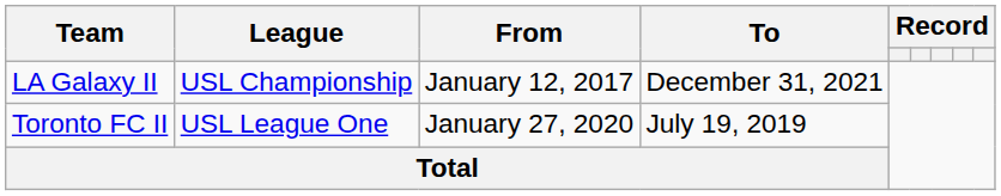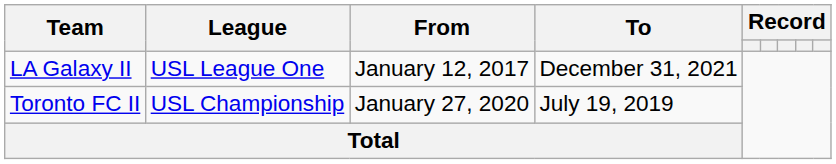LA Galaxy II | League: USL Championship -> USL League One
Toronto FC II | League: USL League One -> USL Championship
